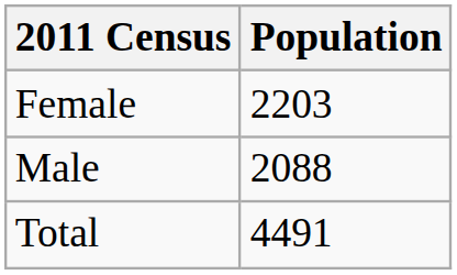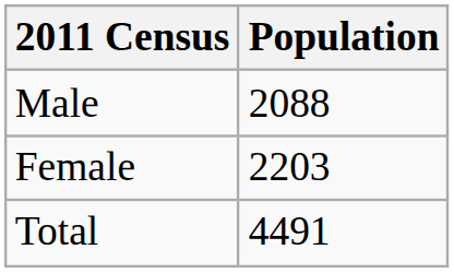rows swapped: Male <-> Female
